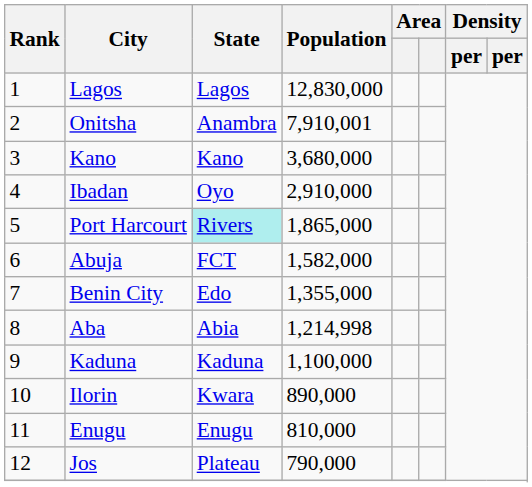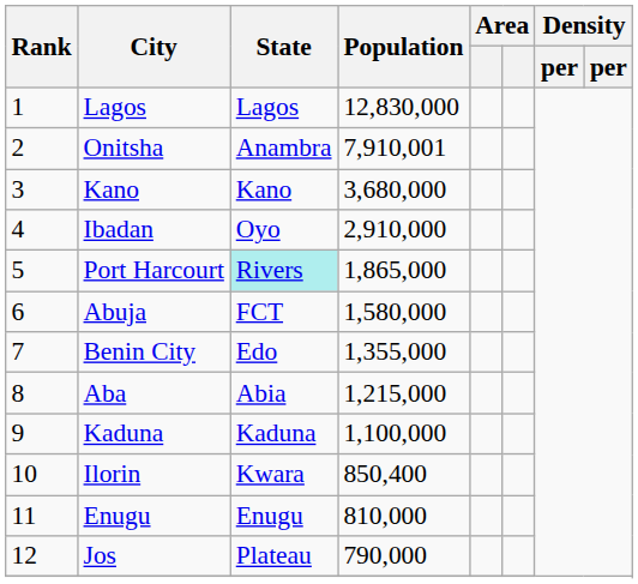Abuja | Population: 1,582,000 -> 1,580,000
Aba | Population: 1,214,998 -> 1,215,000
Ilorin | Population: 890,000 -> 850,400
